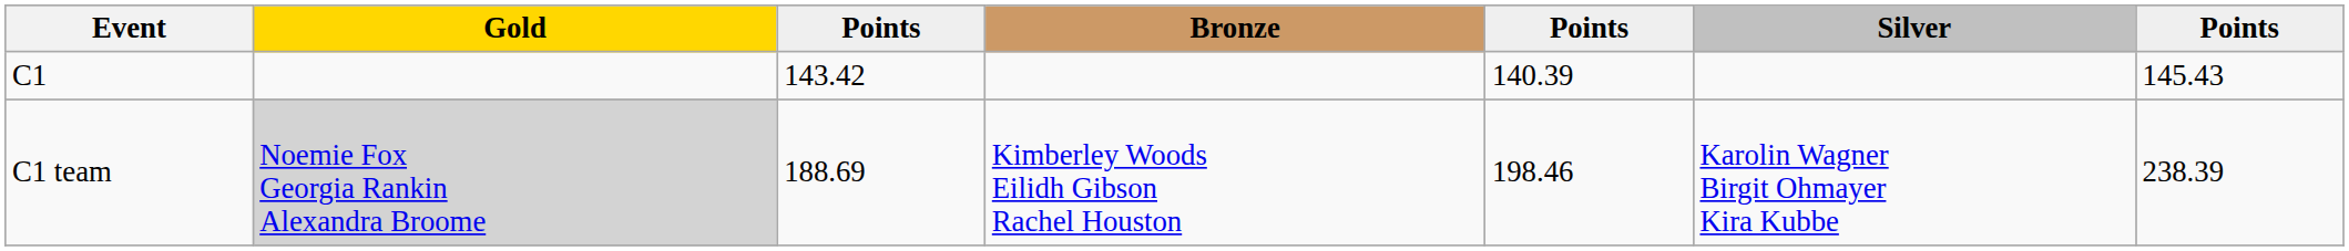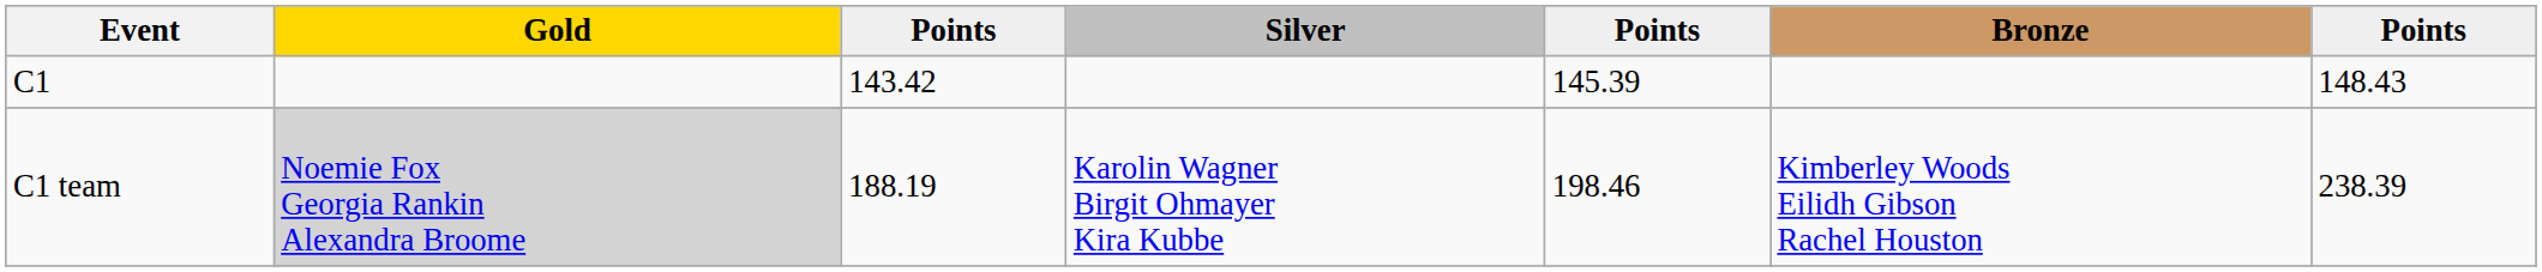columns swapped: Silver <-> Bronze
C1 | column 5: 140.39 -> 145.39
C1 | column 7: 145.43 -> 148.43
C1 team | column 3: 188.69 -> 188.19
